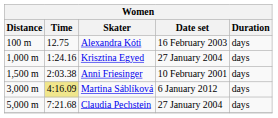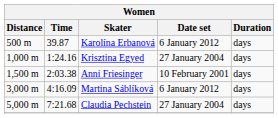- row: 100 m | 12.75 | Alexandra Kóti | 16 February 2003 | days
+ row: 500 m | 39.87 | Karolína Erbanová | 6 January 2012 | days
Martina Sáblíková | Time: khaki background -> no background
